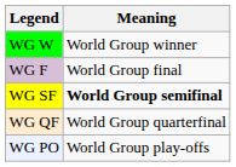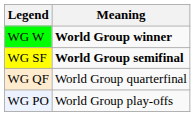WG W | Meaning: normal -> bold
- row: WG F | World Group final
